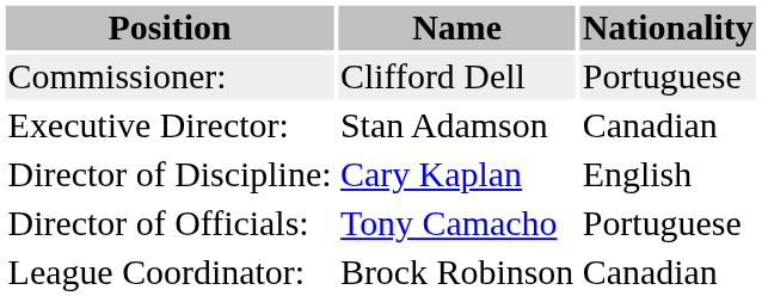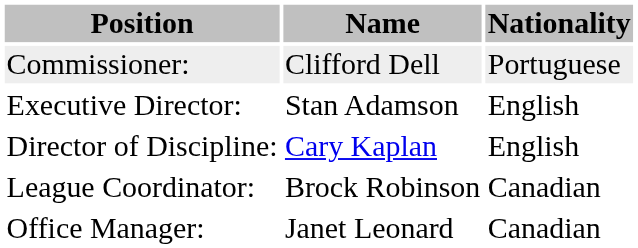Executive Director: | Nationality: Canadian -> English
- row: Director of Officials: | Tony Camacho | Portuguese
+ row: Office Manager: | Janet Leonard | Canadian
